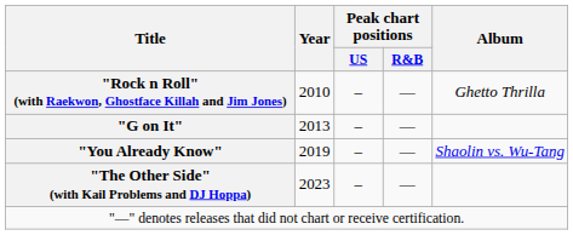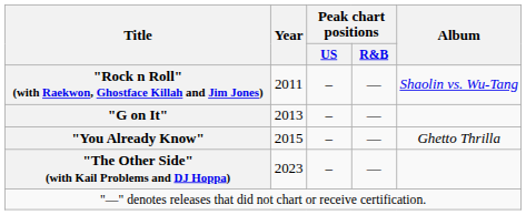"Rock n Roll" (with Raekwon, Ghostface Killah and Jim Jones) | Year: 2010 -> 2011
"Rock n Roll" (with Raekwon, Ghostface Killah and Jim Jones) | Album: Ghetto Thrilla -> Shaolin vs. Wu-Tang
"You Already Know" | Year: 2019 -> 2015
"You Already Know" | Album: Shaolin vs. Wu-Tang -> Ghetto Thrilla
